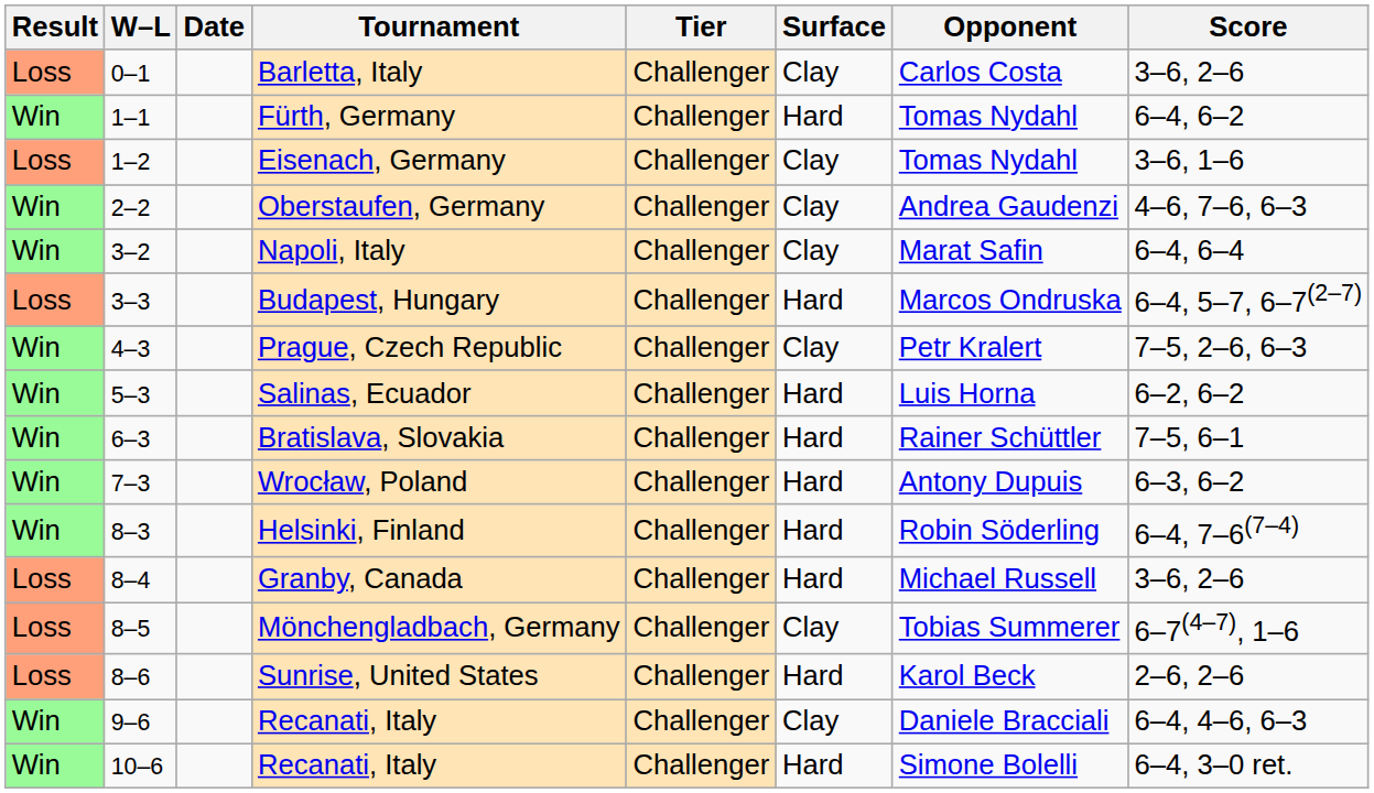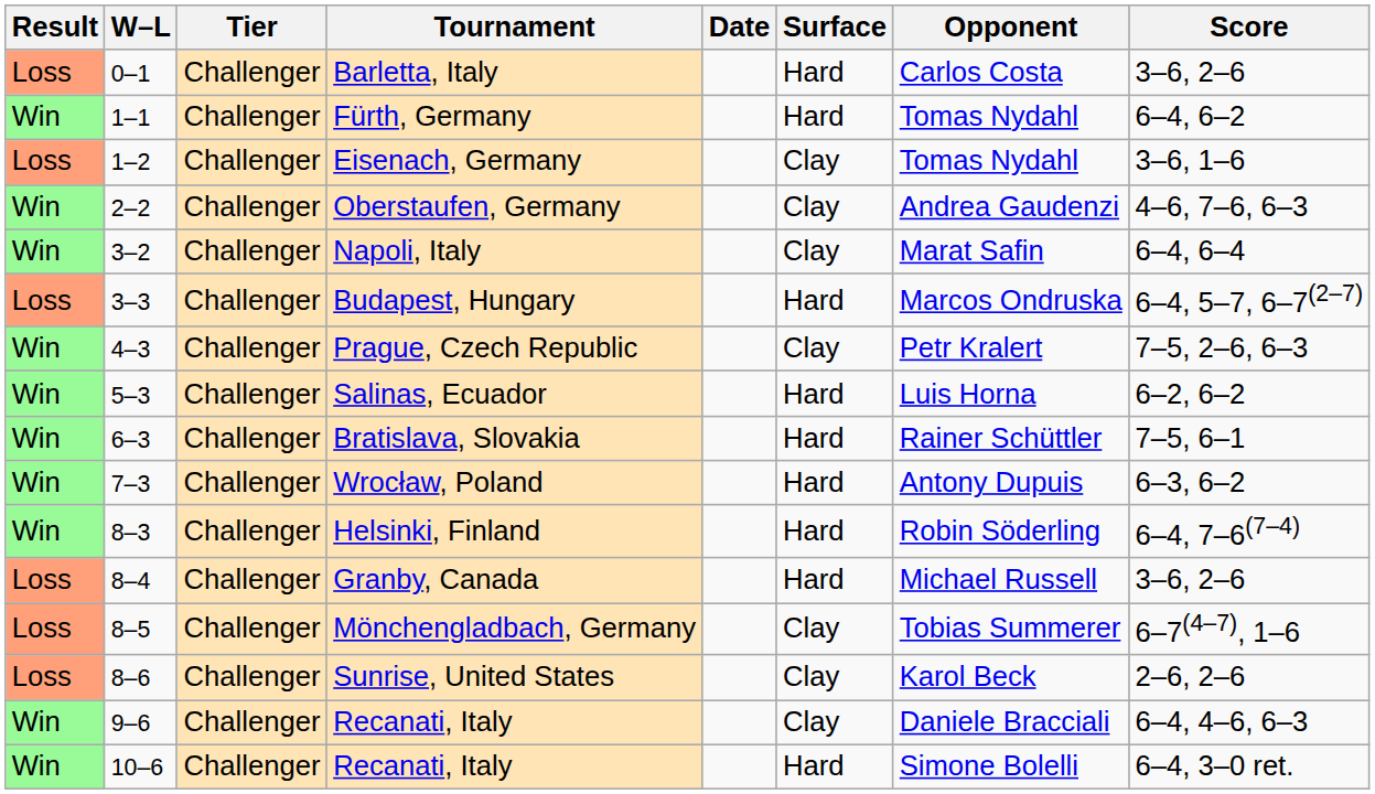columns swapped: Date <-> Tier
Barletta, Italy | Surface: Clay -> Hard
Sunrise, United States | Surface: Hard -> Clay
